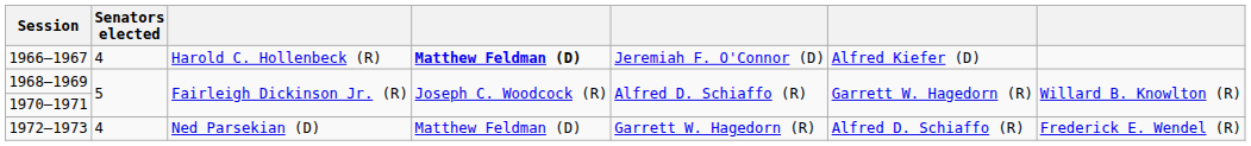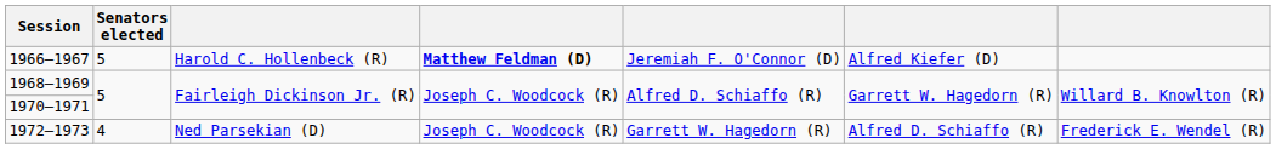1966–1967 | Senators elected: 4 -> 5
1972–1973 | column 4: Matthew Feldman (D) -> Joseph C. Woodcock (R)
